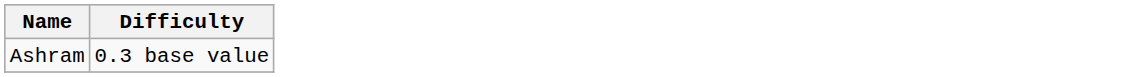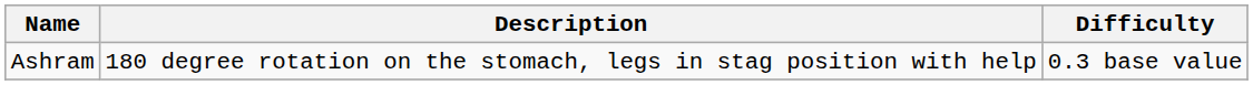+ column: Description | 180 degree rotation on the stomach, legs in stag position with help
